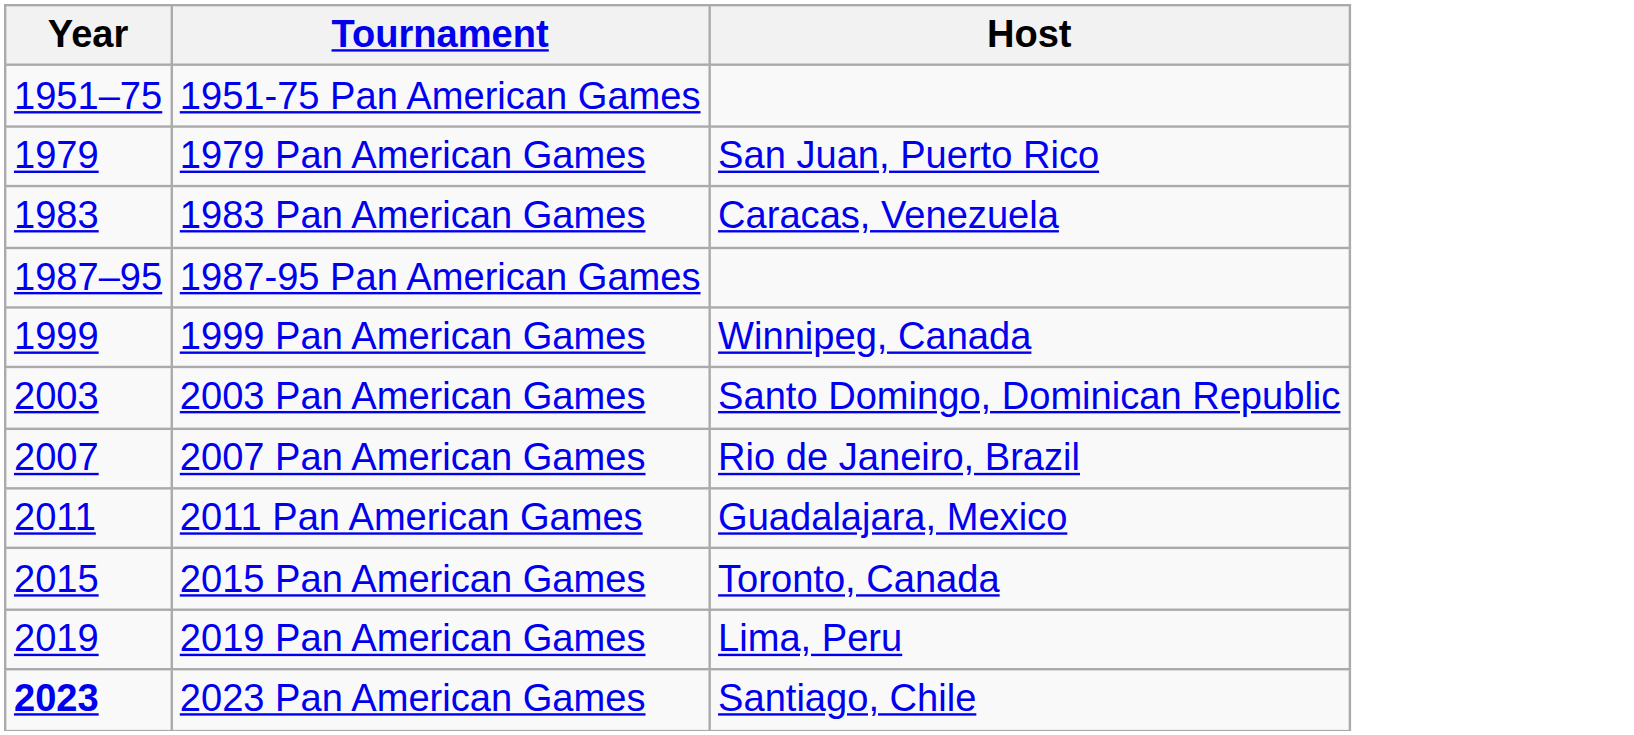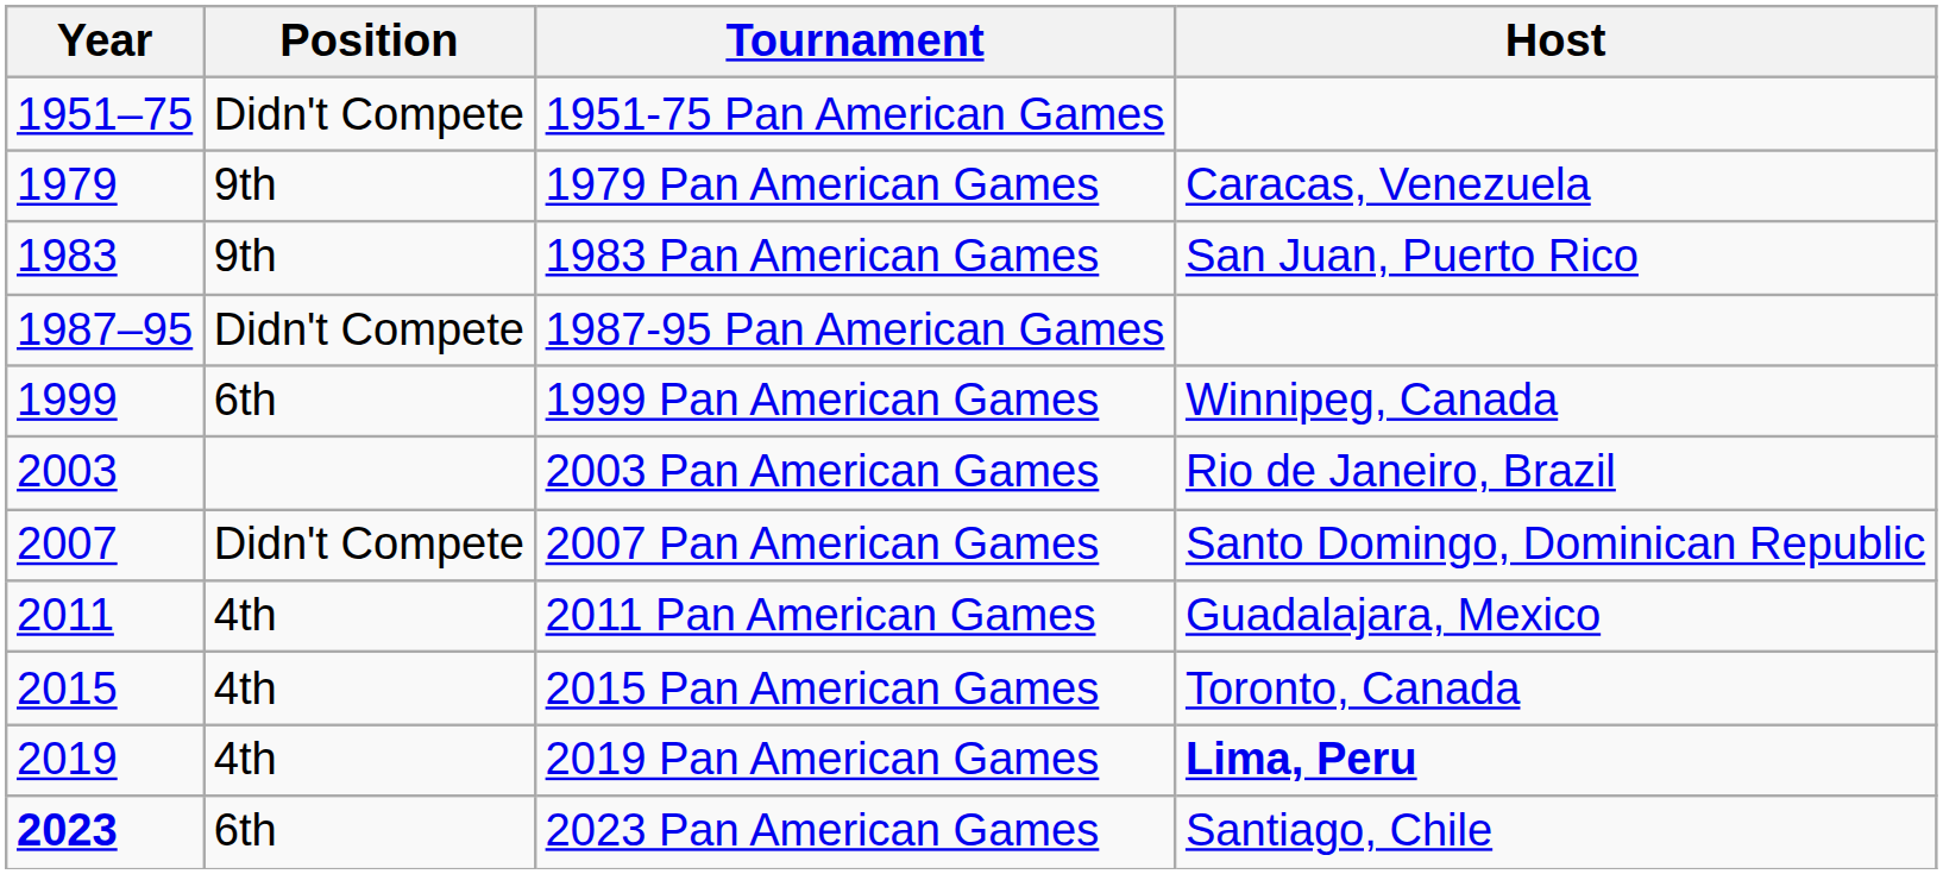+ column: Position | Didn't Compete | 9th | 9th | Didn't Compete | 6th | Didn't Compete | 4th | 4th | 4th | 6th
1979 Pan American Games | Host: San Juan, Puerto Rico -> Caracas, Venezuela
1983 Pan American Games | Host: Caracas, Venezuela -> San Juan, Puerto Rico
2003 Pan American Games | Host: Santo Domingo, Dominican Republic -> Rio de Janeiro, Brazil
2007 Pan American Games | Host: Rio de Janeiro, Brazil -> Santo Domingo, Dominican Republic
2019 Pan American Games | Host: normal -> bold
